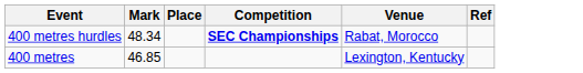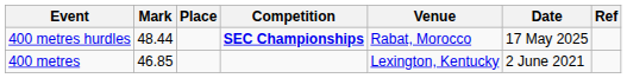+ column: Date | 17 May 2025 | 2 June 2021
400 metres hurdles | Mark: 48.34 -> 48.44
